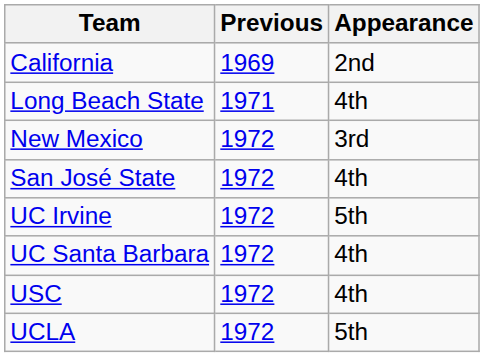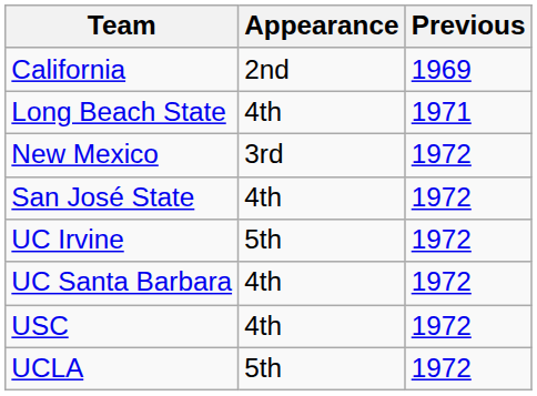columns swapped: Appearance <-> Previous
